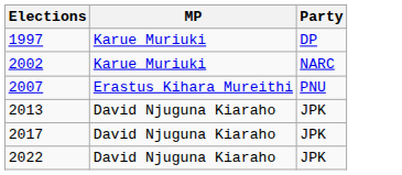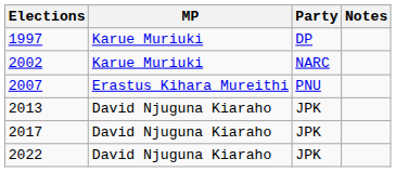+ column: Notes
